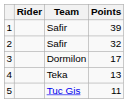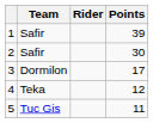columns swapped: Rider <-> Team
2 | Points: 32 -> 30
4 | Points: 13 -> 12
